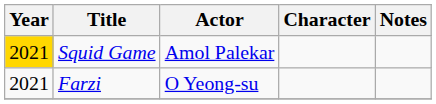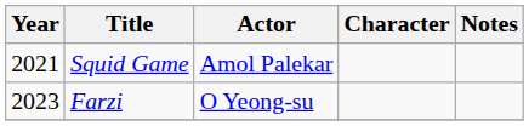Squid Game | Year: gold background -> no background
Farzi | Year: 2021 -> 2023
